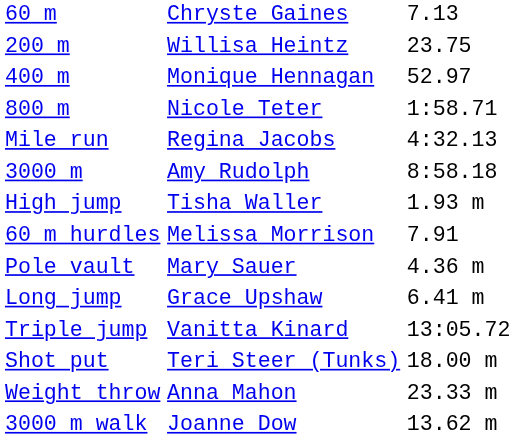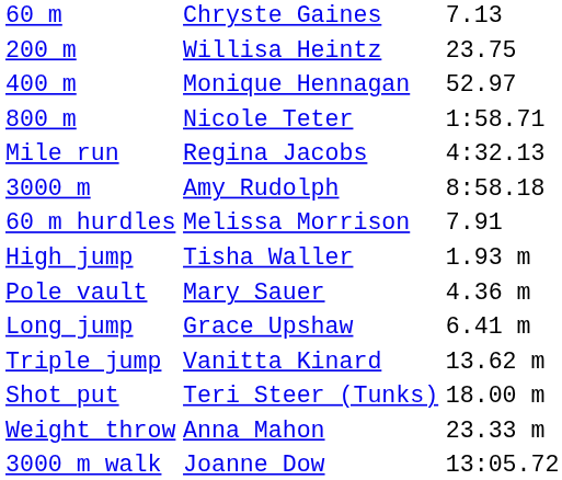rows swapped: 60 m hurdles <-> High jump
Triple jump | column 3: 13:05.72 -> 13.62 m
3000 m walk | column 3: 13.62 m -> 13:05.72
